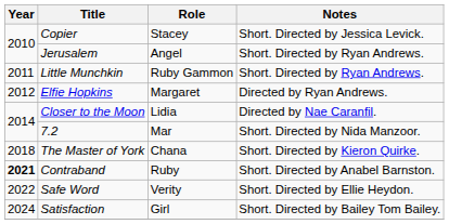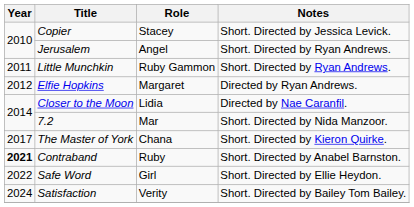The Master of York | Year: 2018 -> 2017
Safe Word | Role: Verity -> Girl
Satisfaction | Role: Girl -> Verity
